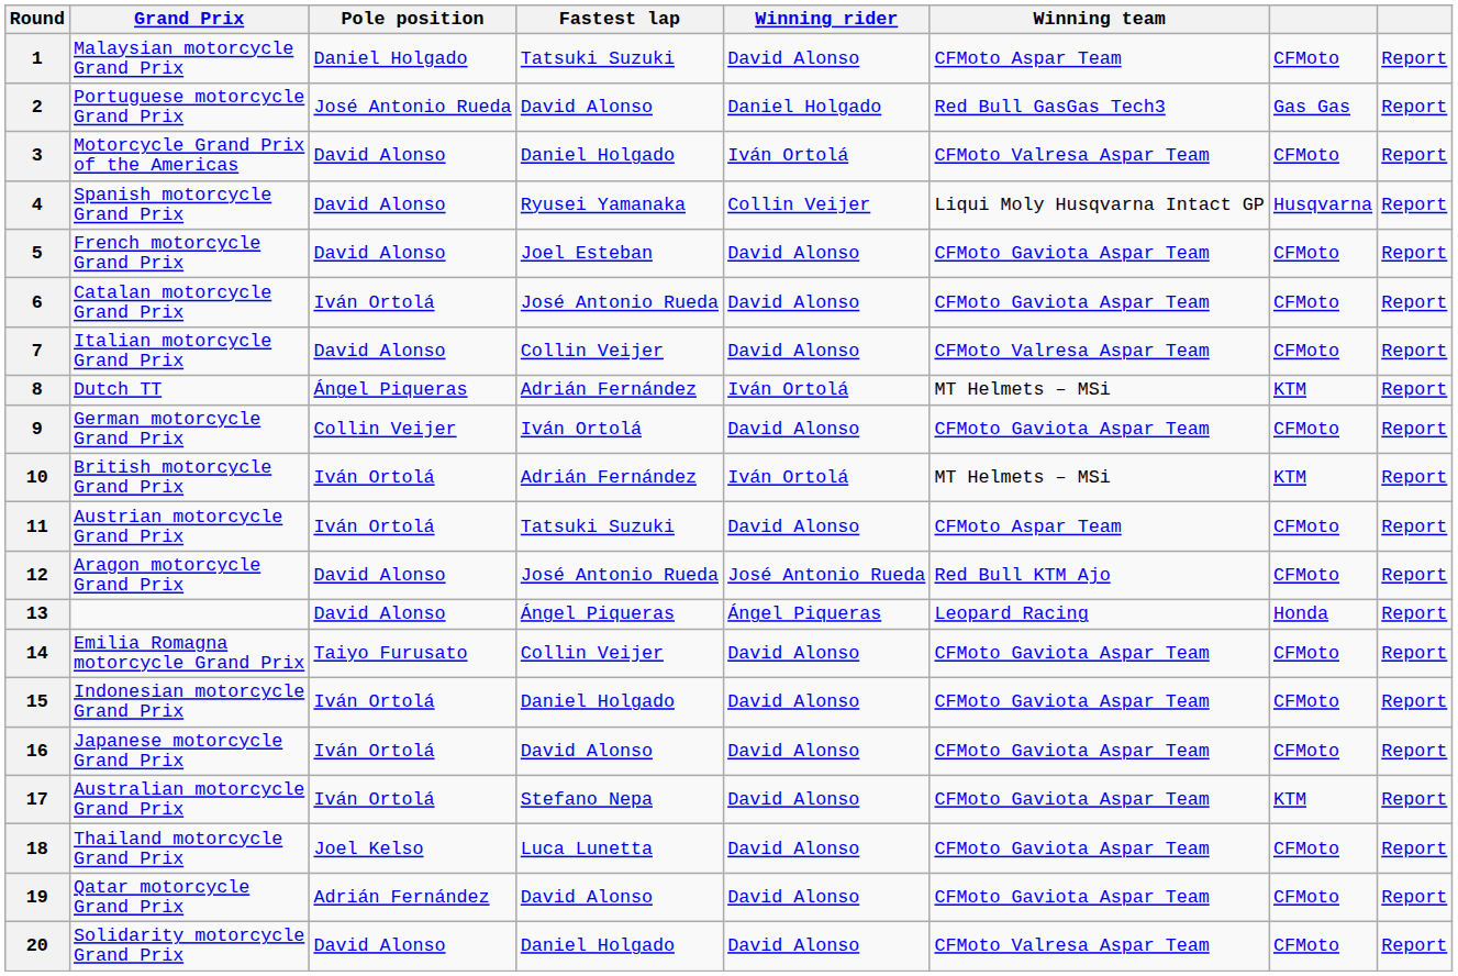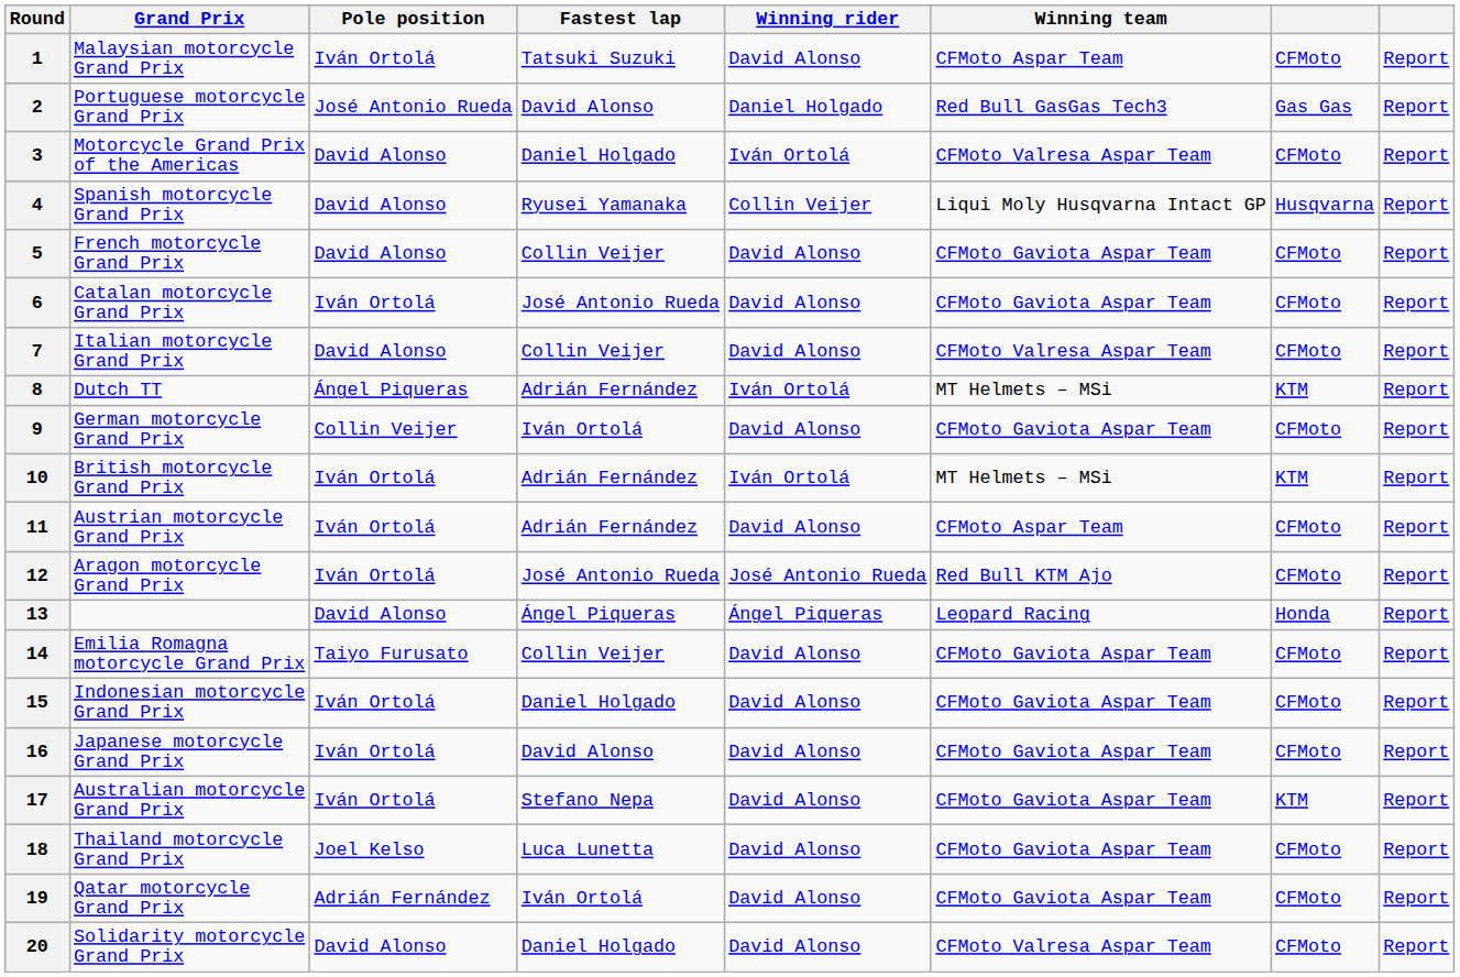1 | Pole position: Daniel Holgado -> Iván Ortolá
5 | Fastest lap: Joel Esteban -> Collin Veijer
11 | Fastest lap: Tatsuki Suzuki -> Adrián Fernández
12 | Pole position: David Alonso -> Iván Ortolá
19 | Fastest lap: David Alonso -> Iván Ortolá
